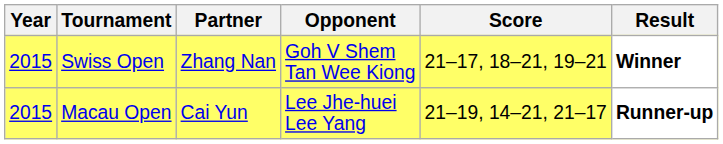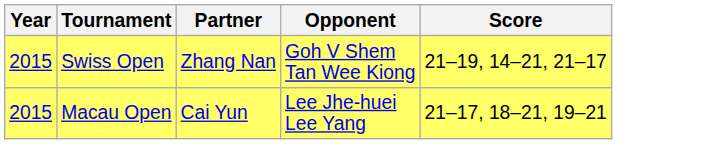- column: Result | Winner | Runner-up
Swiss Open | Score: 21–17, 18–21, 19–21 -> 21–19, 14–21, 21–17
Macau Open | Score: 21–19, 14–21, 21–17 -> 21–17, 18–21, 19–21
